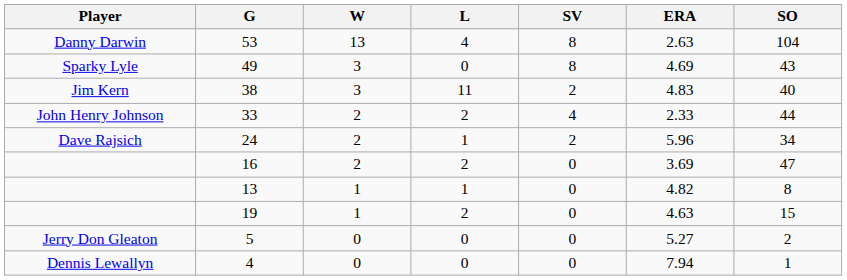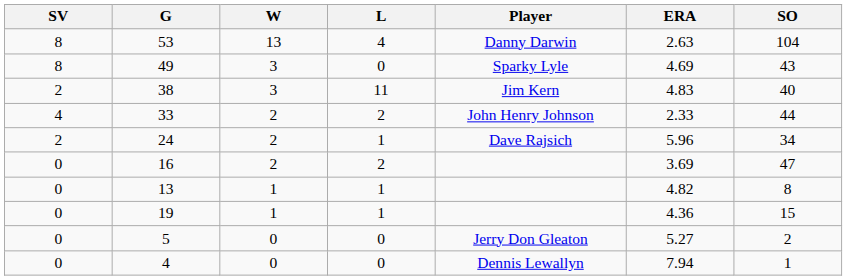columns swapped: Player <-> SV
19 | L: 2 -> 1
19 | ERA: 4.63 -> 4.36
